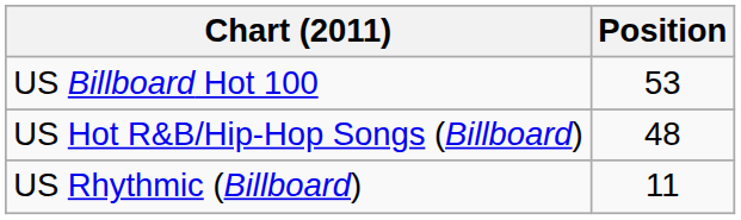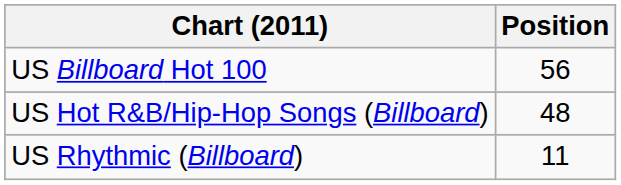US Billboard Hot 100 | Position: 53 -> 56
